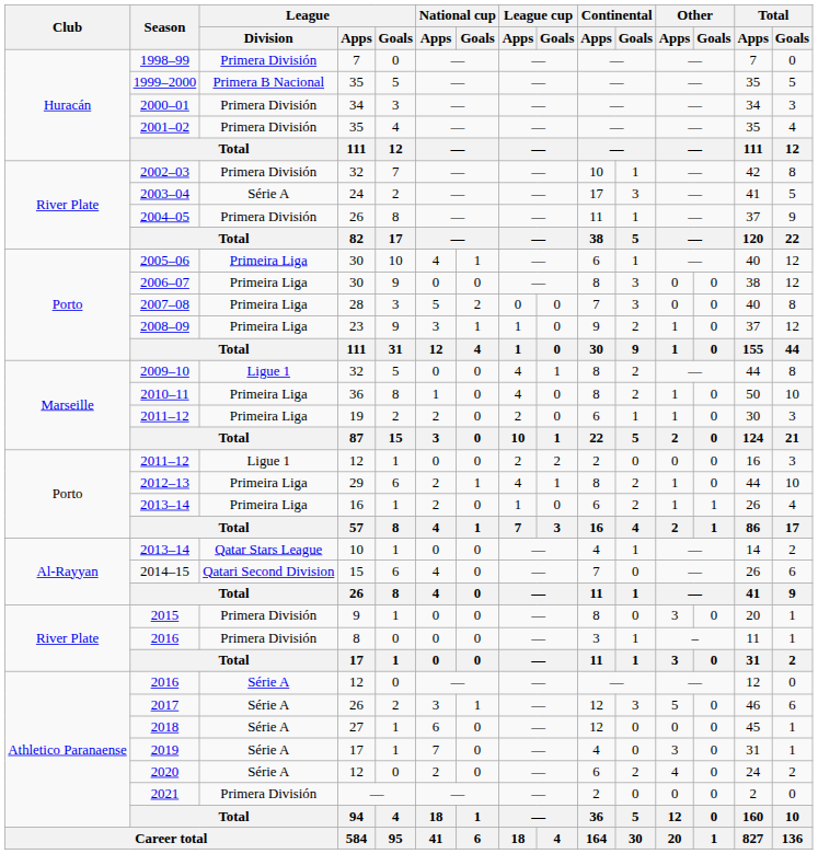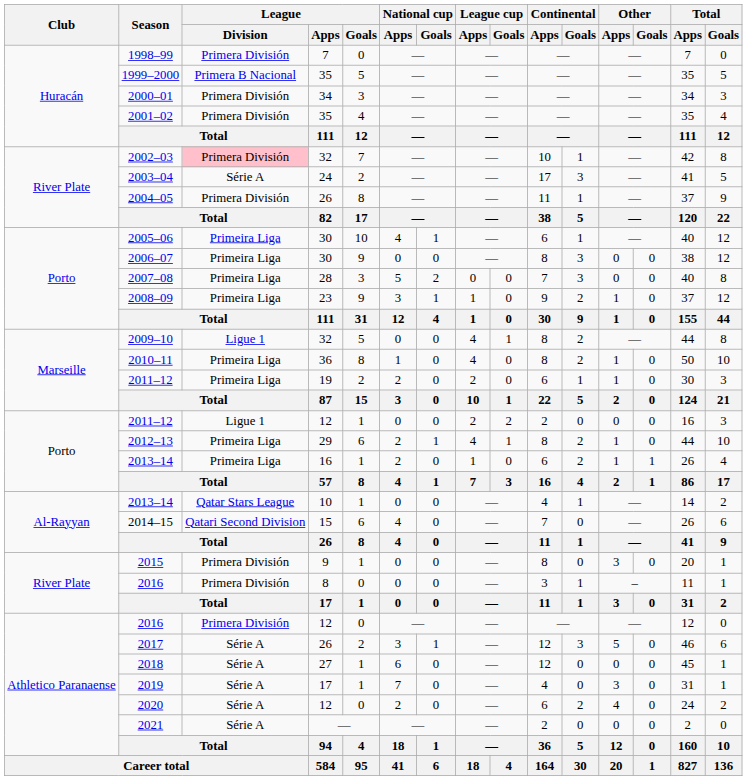2002–03 | League / Division: no background -> pink background
2016 / 12 | League / Division: Série A -> Primera División
2021 | League / Division: Primera División -> Série A
